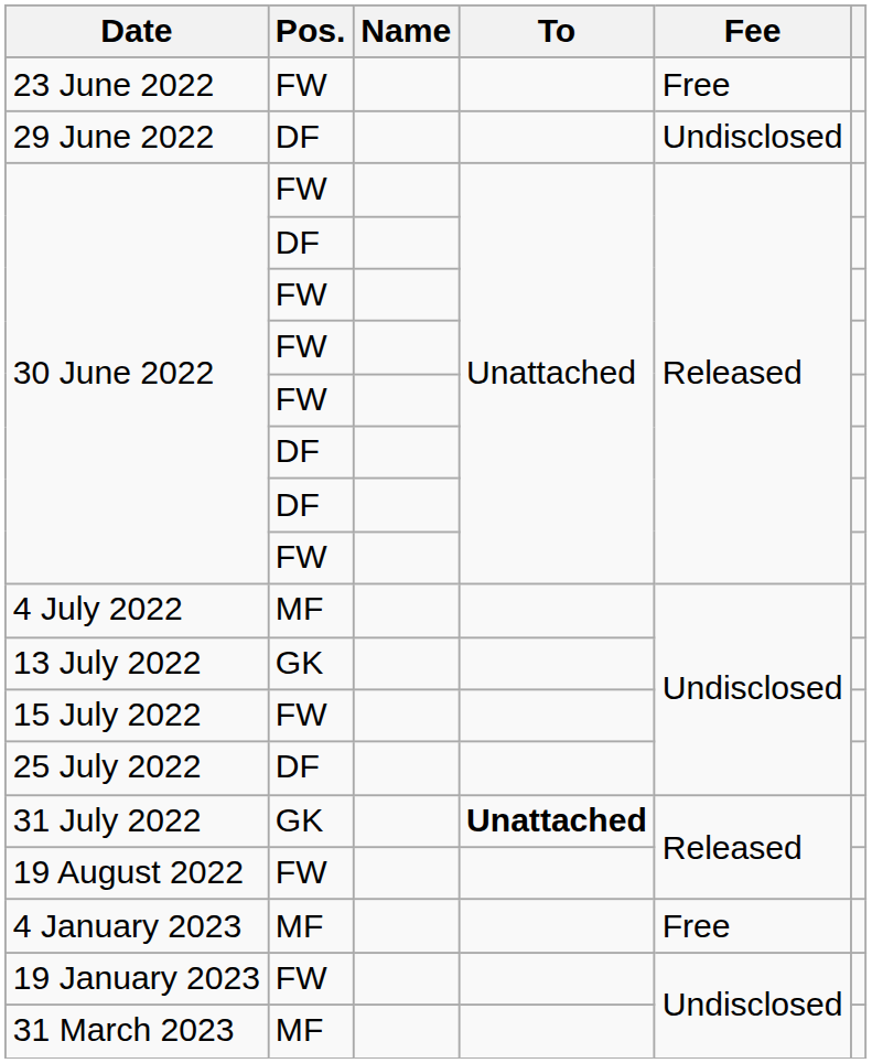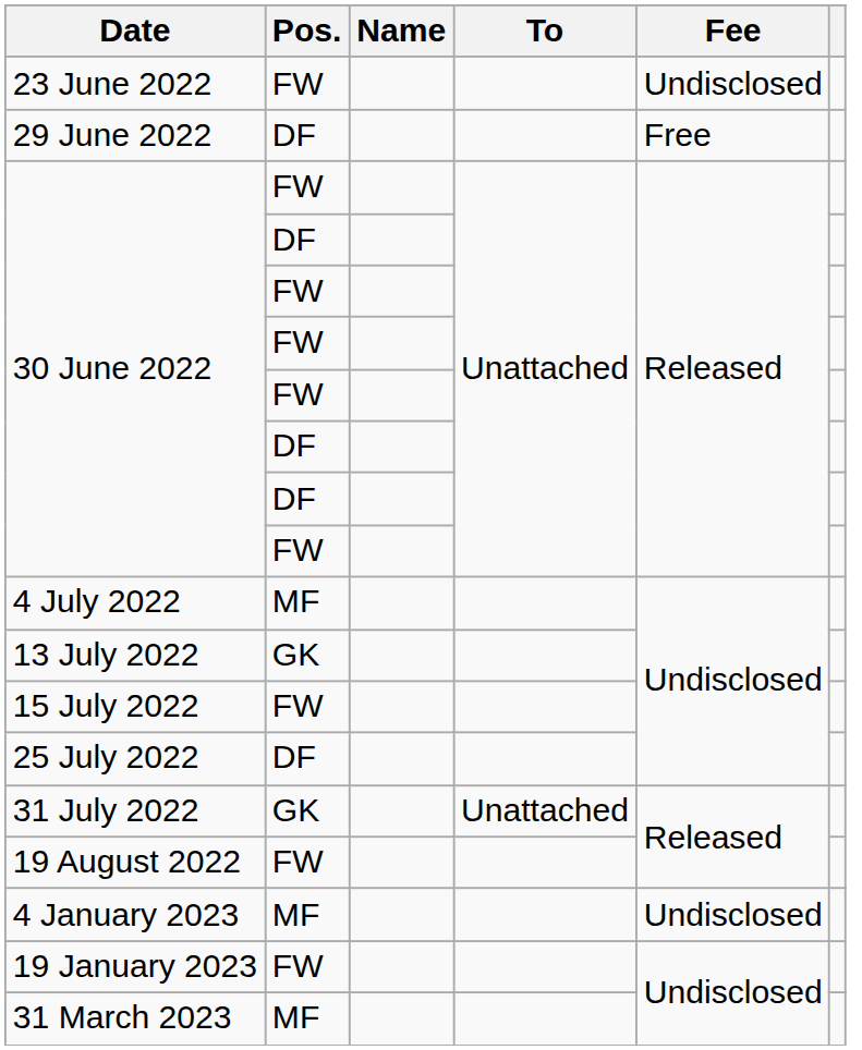23 June 2022 | Fee: Free -> Undisclosed
29 June 2022 | Fee: Undisclosed -> Free
31 July 2022 | To: bold -> normal
4 January 2023 | Fee: Free -> Undisclosed
